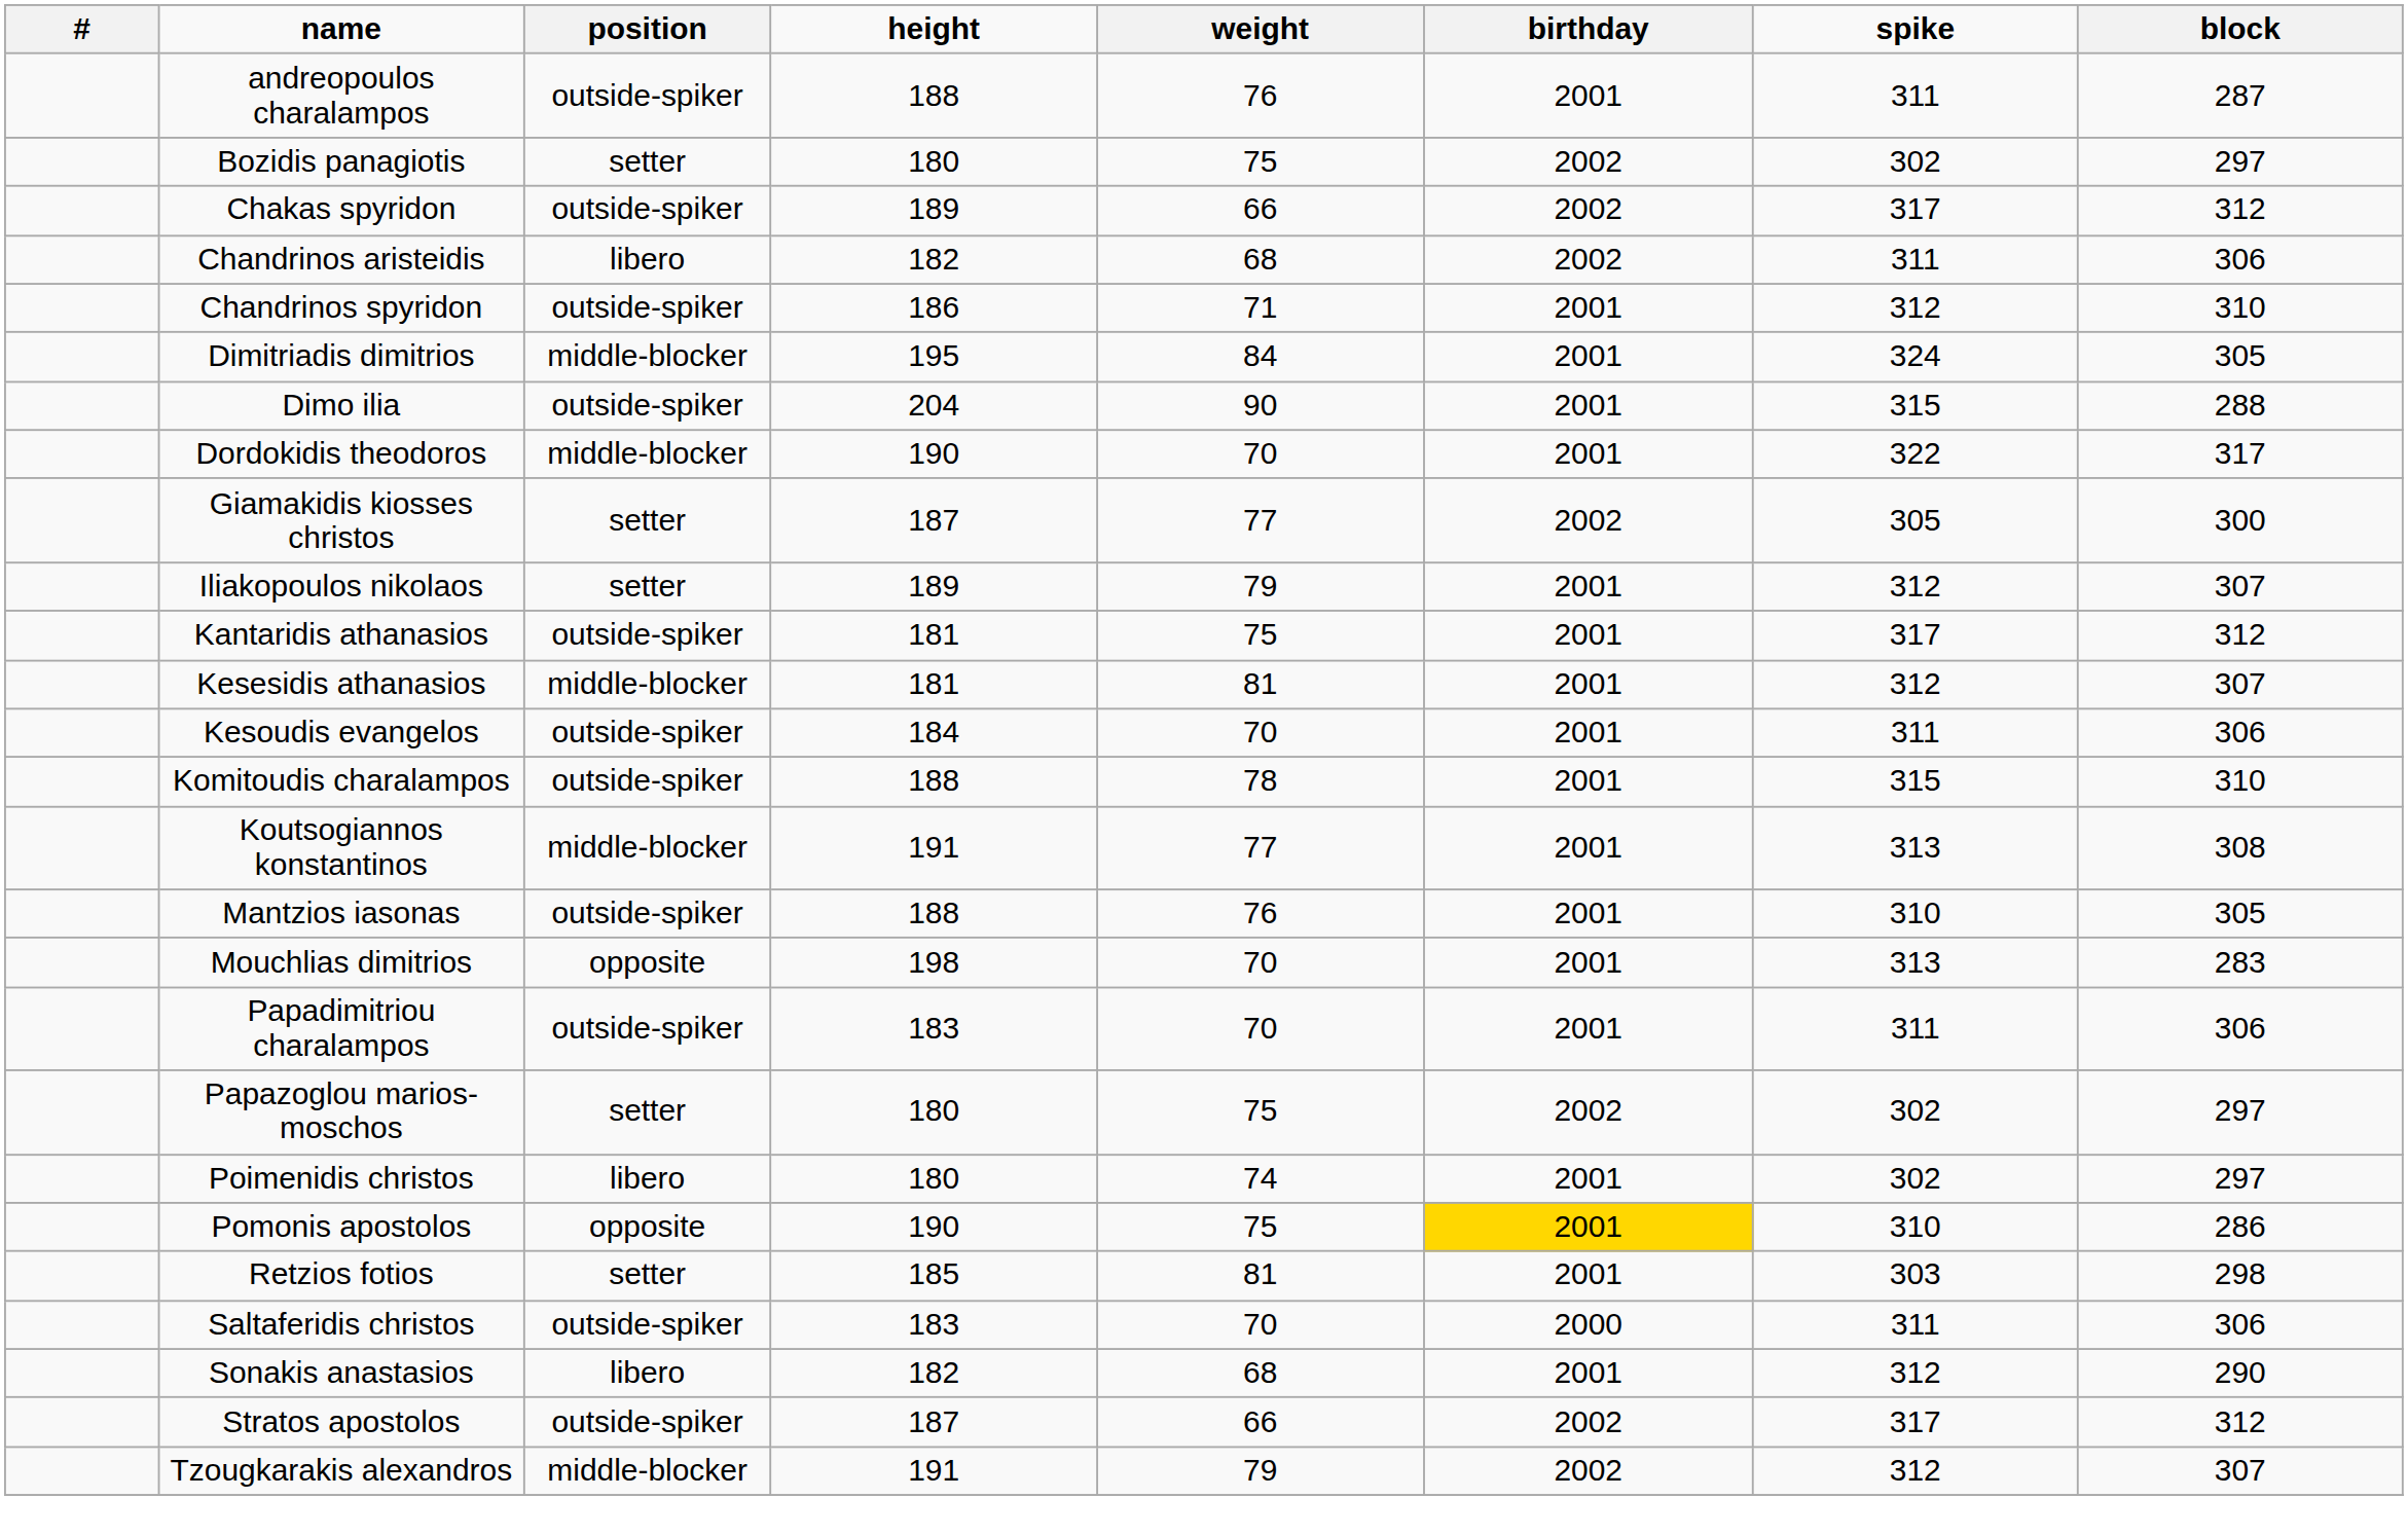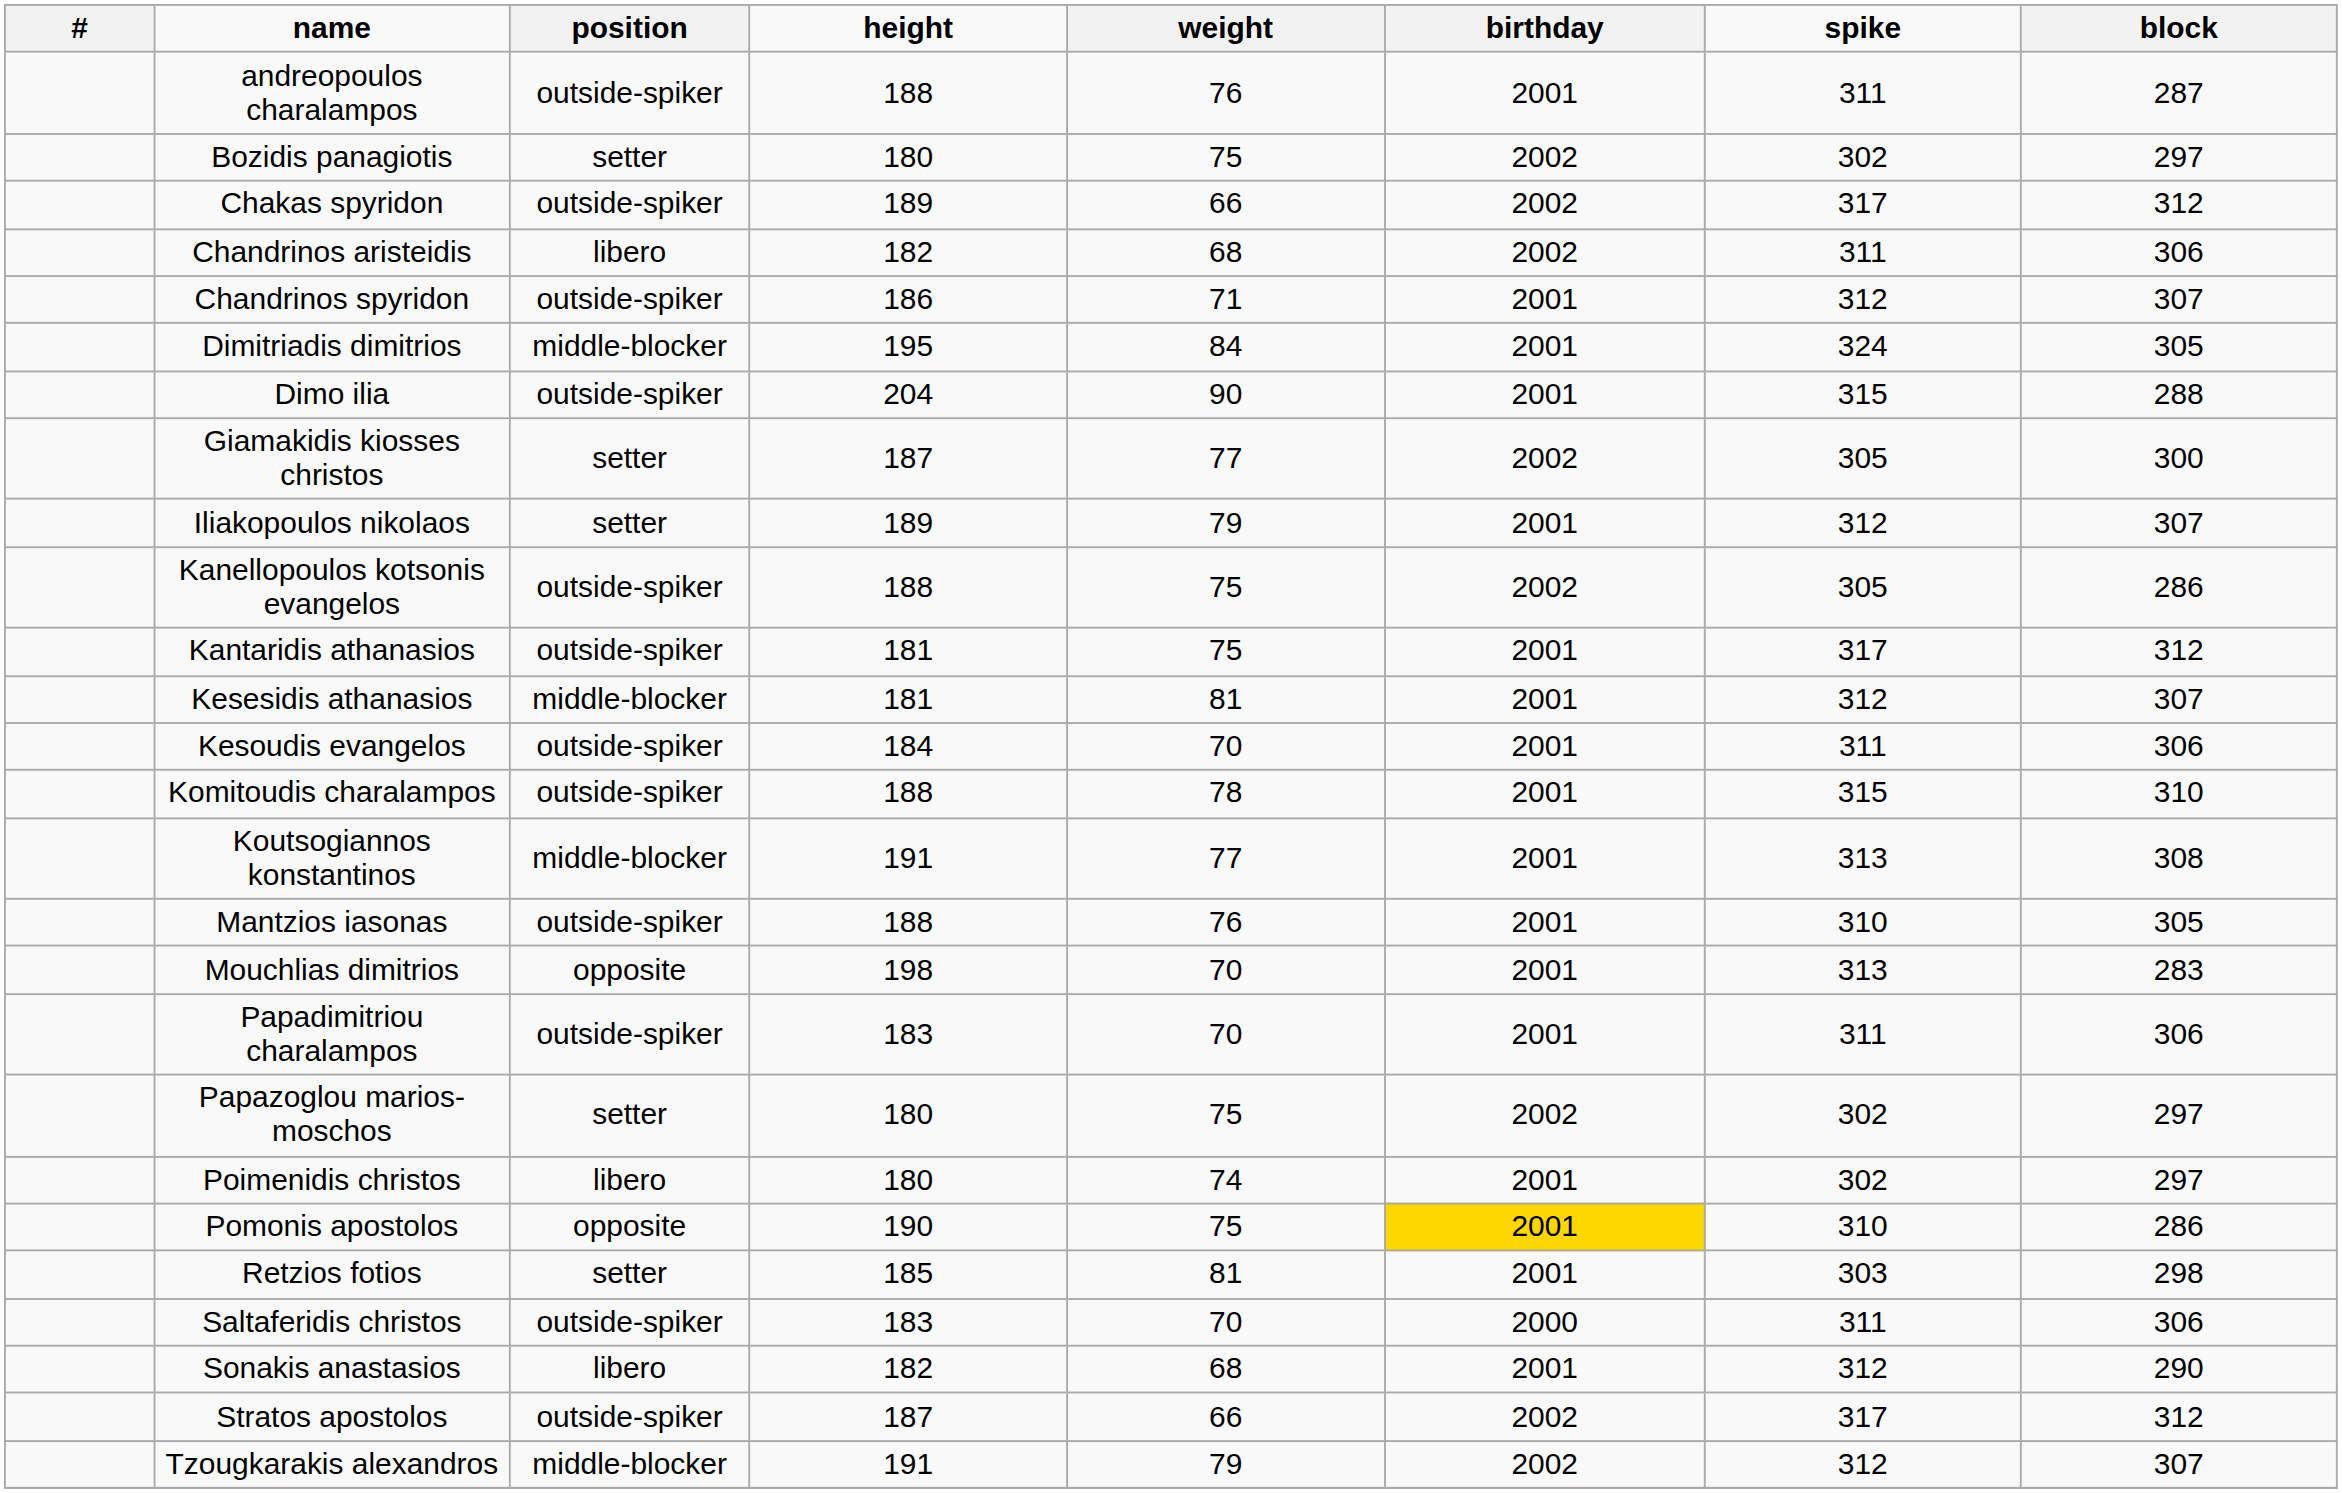Chandrinos spyridon | block: 310 -> 307
- row: Dordokidis theodoros | middle-blocker | 190 | 70 | 2001 | 322 | 317
+ row: Kanellopoulos kotsonis evangelos | outside-spiker | 188 | 75 | 2002 | 305 | 286
